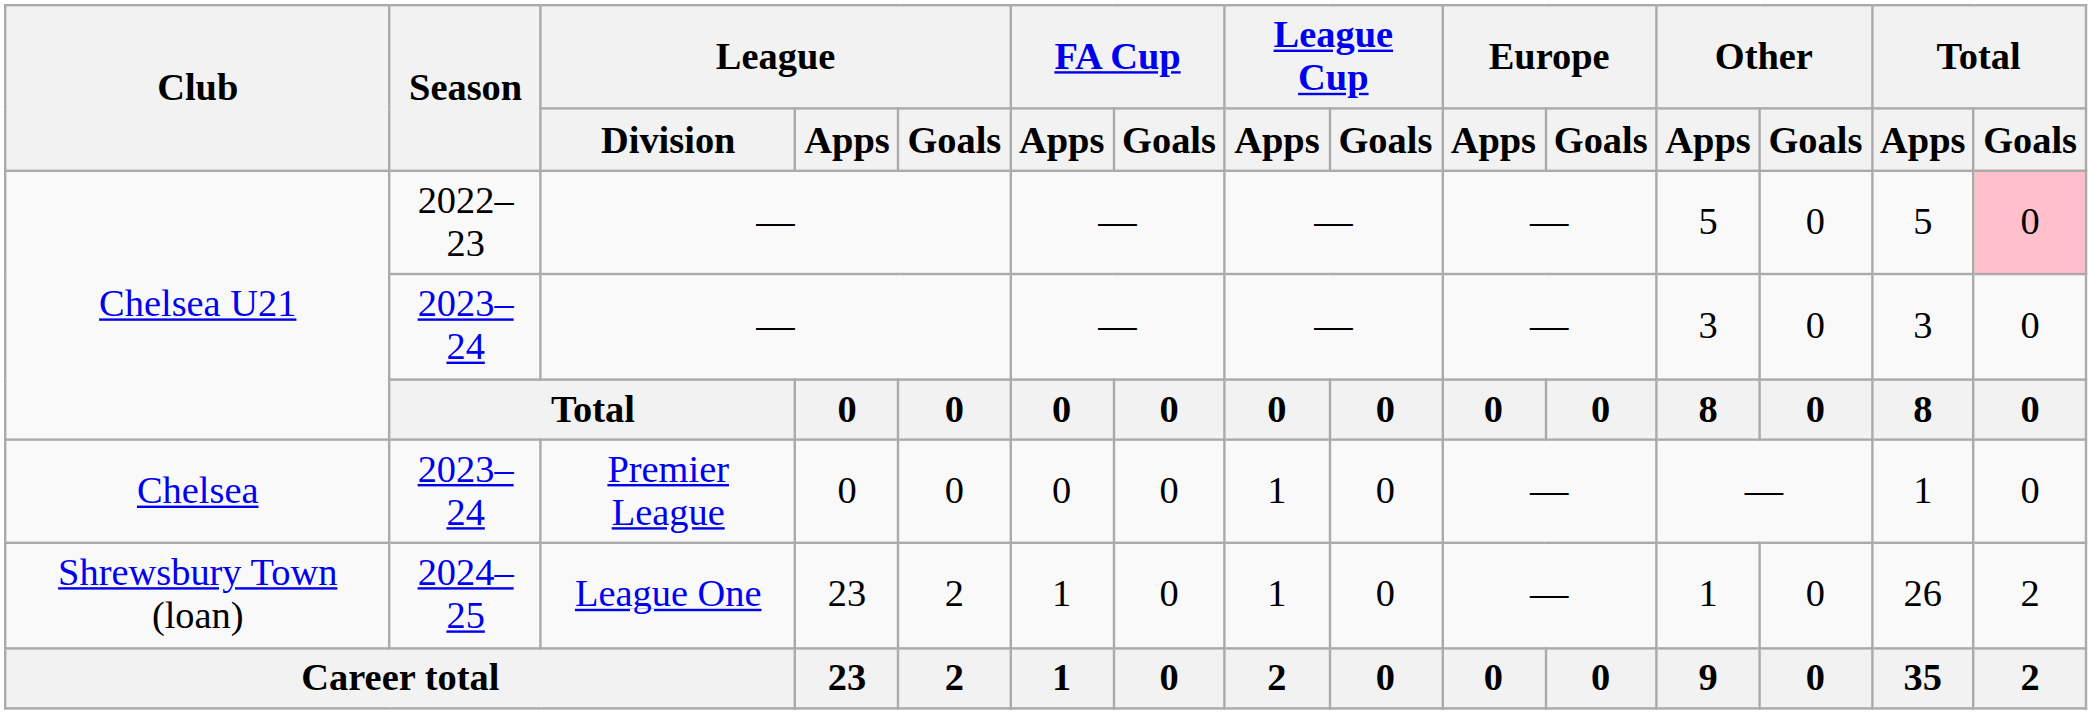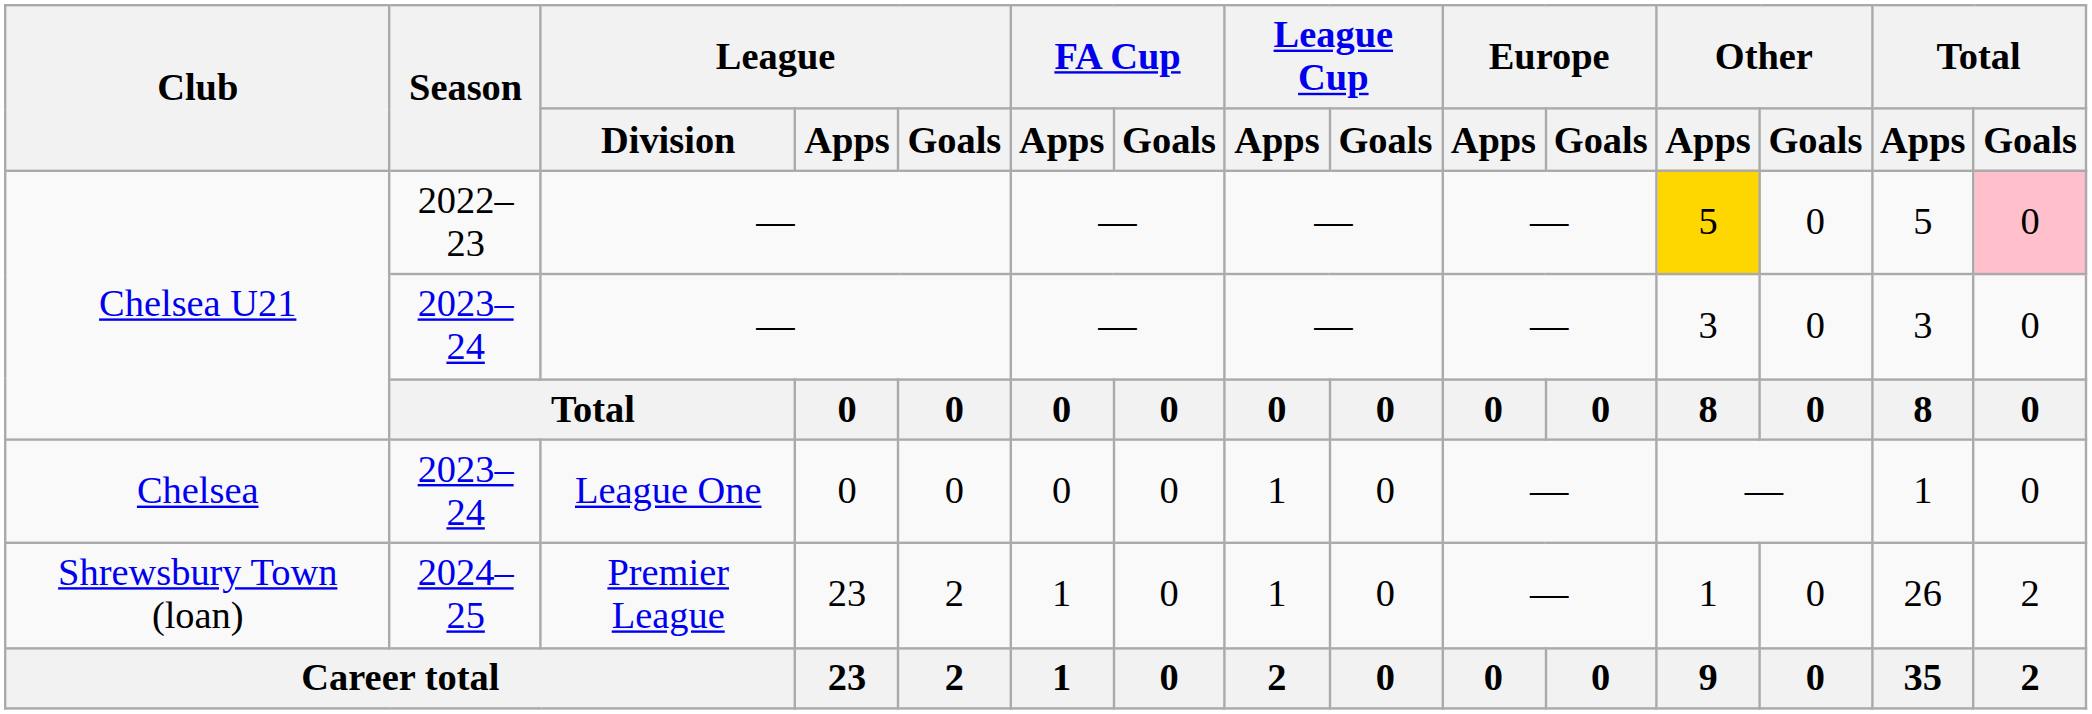Chelsea U21 / 2022–23 | Other / Apps: no background -> gold background
Chelsea | League / Division: Premier League -> League One
Shrewsbury Town (loan) | League / Division: League One -> Premier League
